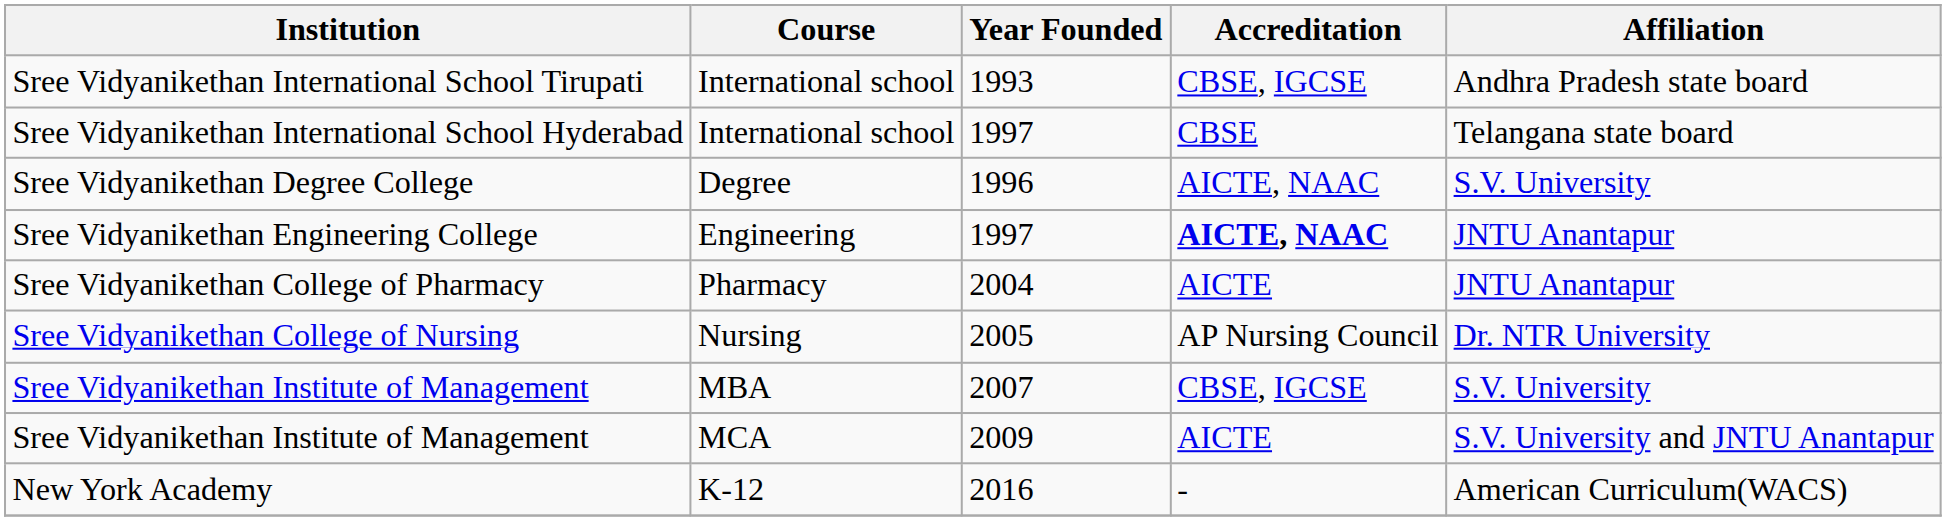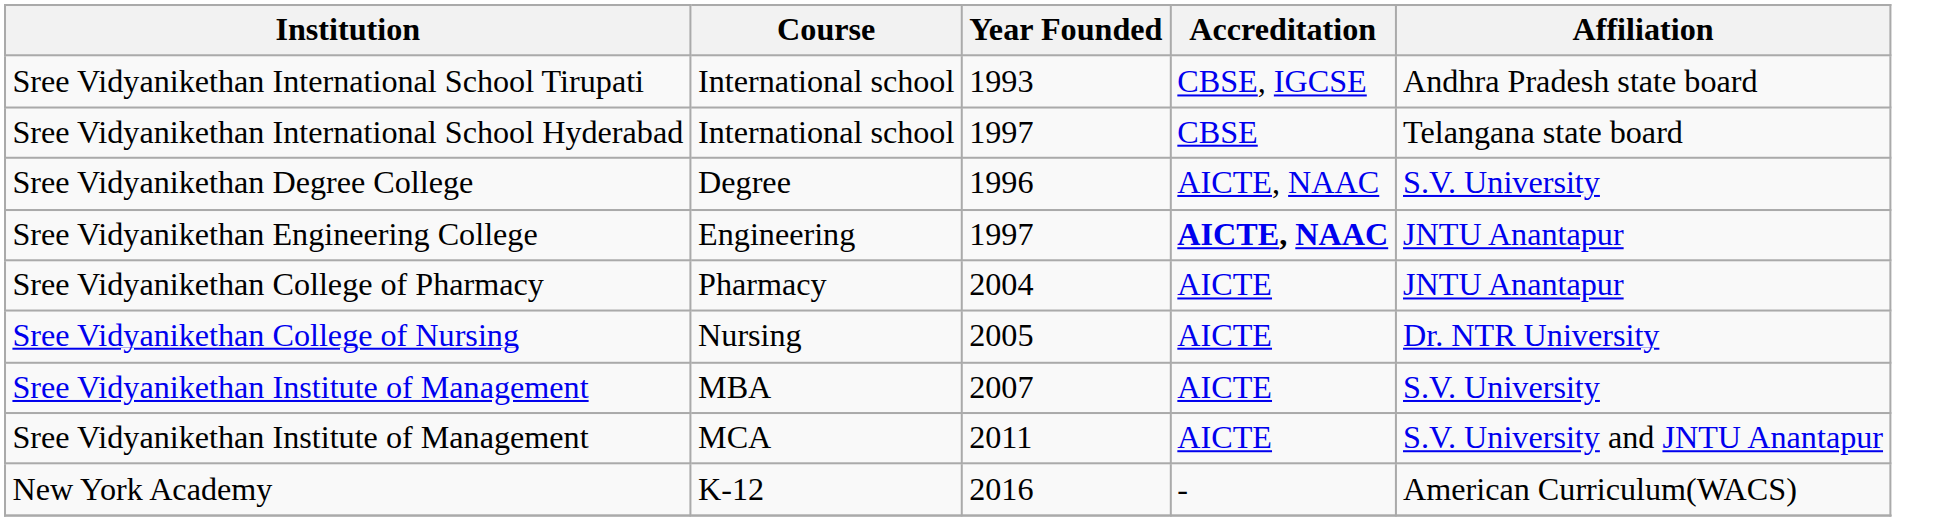Sree Vidyanikethan College of Nursing | Accreditation: AP Nursing Council -> AICTE
Sree Vidyanikethan Institute of Management / MBA | Accreditation: CBSE, IGCSE -> AICTE
Sree Vidyanikethan Institute of Management / MCA | Year Founded: 2009 -> 2011
